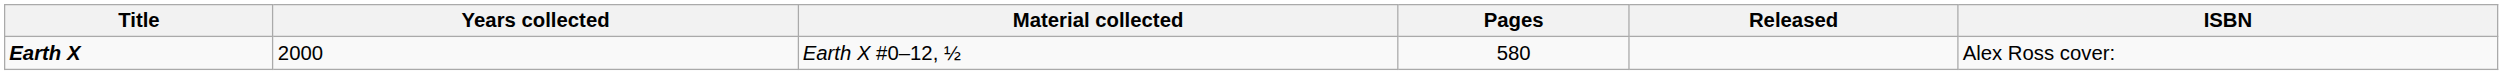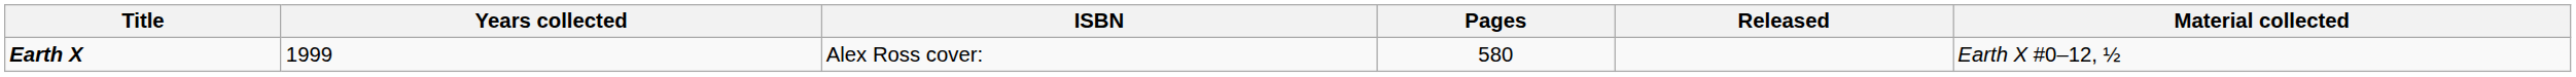columns swapped: Material collected <-> ISBN
Earth X | Years collected: 2000 -> 1999
